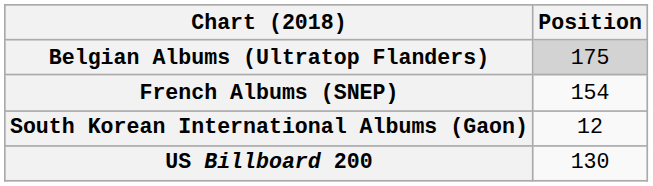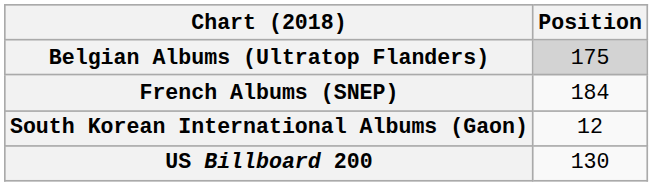French Albums (SNEP) | Position: 154 -> 184
